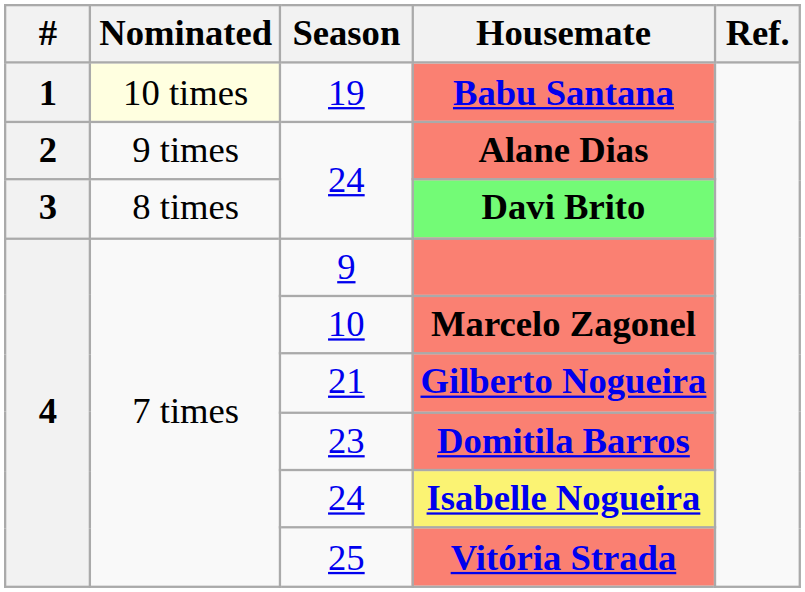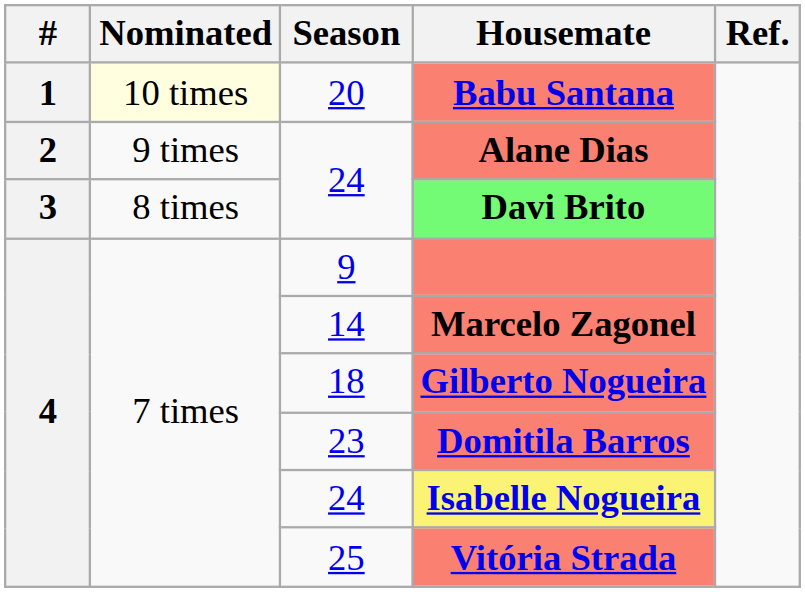Babu Santana | Season: 19 -> 20
Marcelo Zagonel | Season: 10 -> 14
Gilberto Nogueira | Season: 21 -> 18
